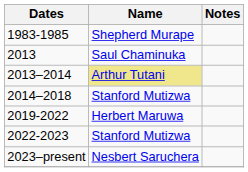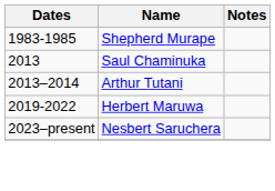2013–2014 | Name: khaki background -> no background
- row: 2014–2018 | Stanford Mutizwa
- row: 2022-2023 | Stanford Mutizwa
